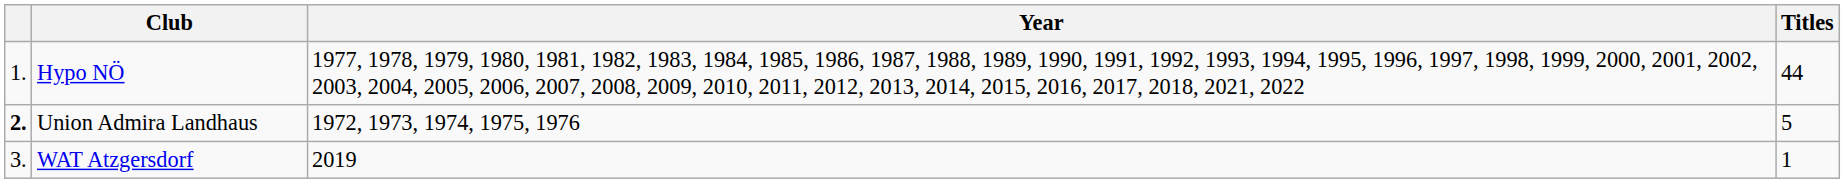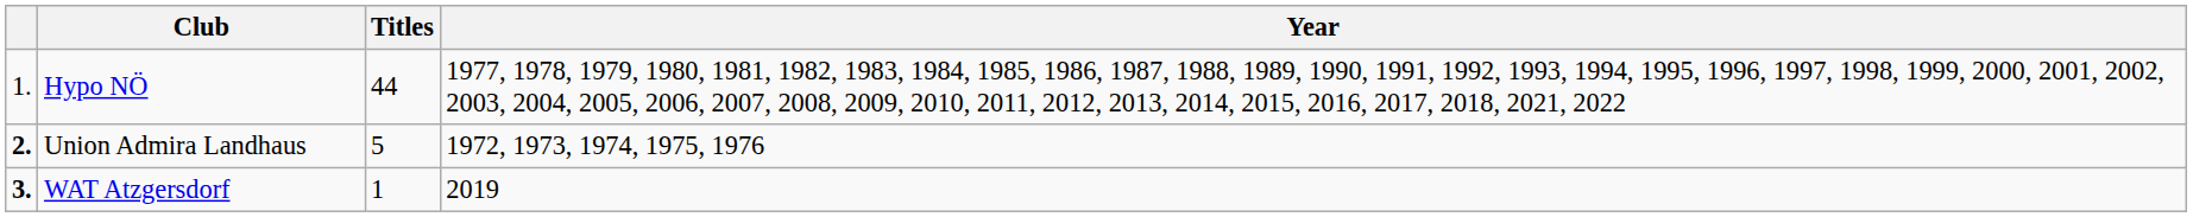columns swapped: Titles <-> Year
WAT Atzgersdorf | column 1: normal -> bold
